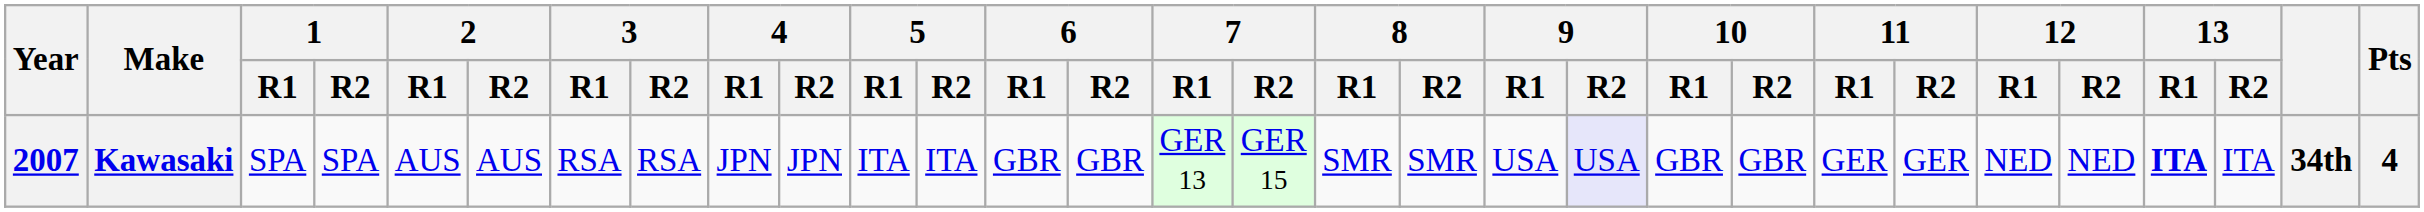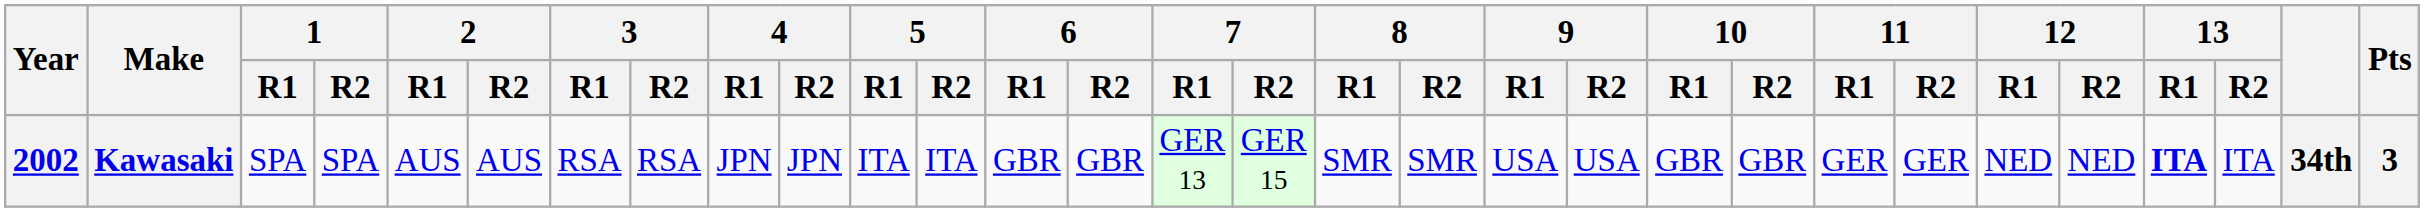Kawasaki | Year: 2007 -> 2002
Kawasaki | 9 / R2: lavender background -> no background
Kawasaki | Pts: 4 -> 3
